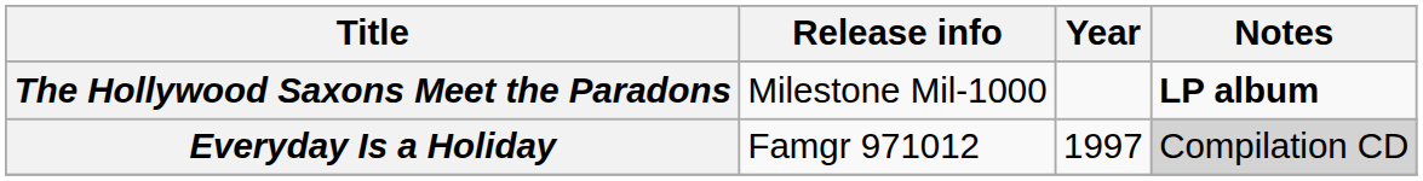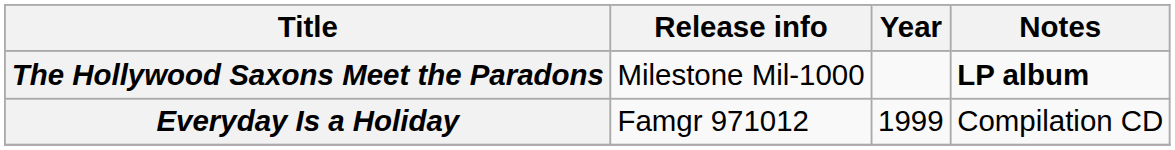Everyday Is a Holiday | Year: 1997 -> 1999
Everyday Is a Holiday | Notes: lightgrey background -> no background
